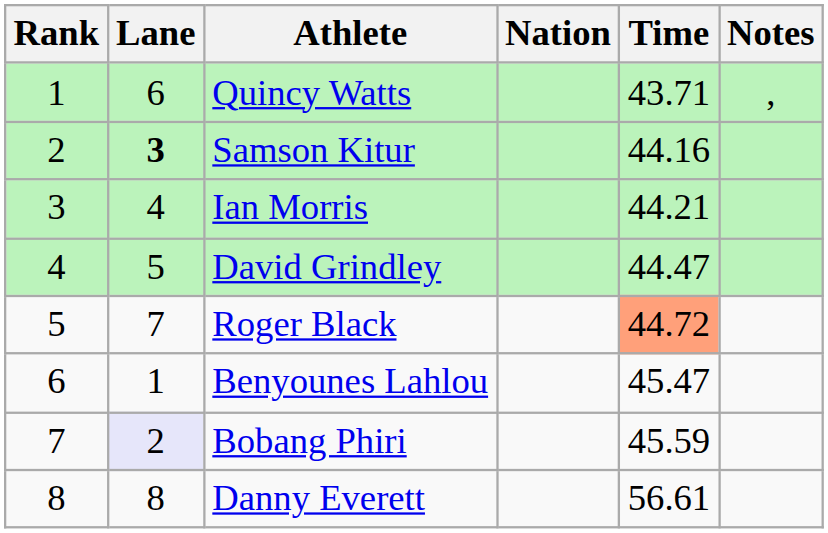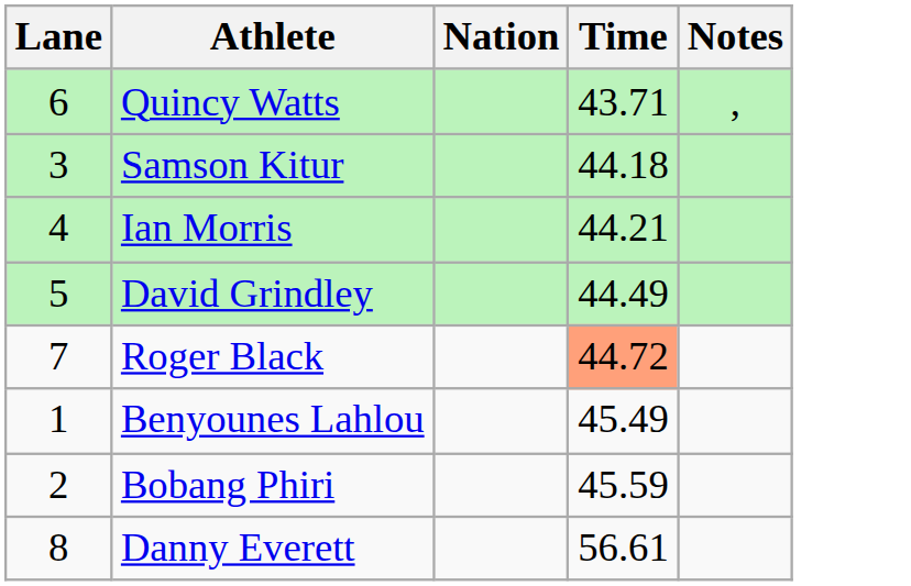- column: Rank | 1 | 2 | 3 | 4 | 5 | 6 | 7 | 8
Samson Kitur | Lane: bold -> normal
Samson Kitur | Time: 44.16 -> 44.18
David Grindley | Time: 44.47 -> 44.49
Benyounes Lahlou | Time: 45.47 -> 45.49
Bobang Phiri | Lane: lavender background -> no background
